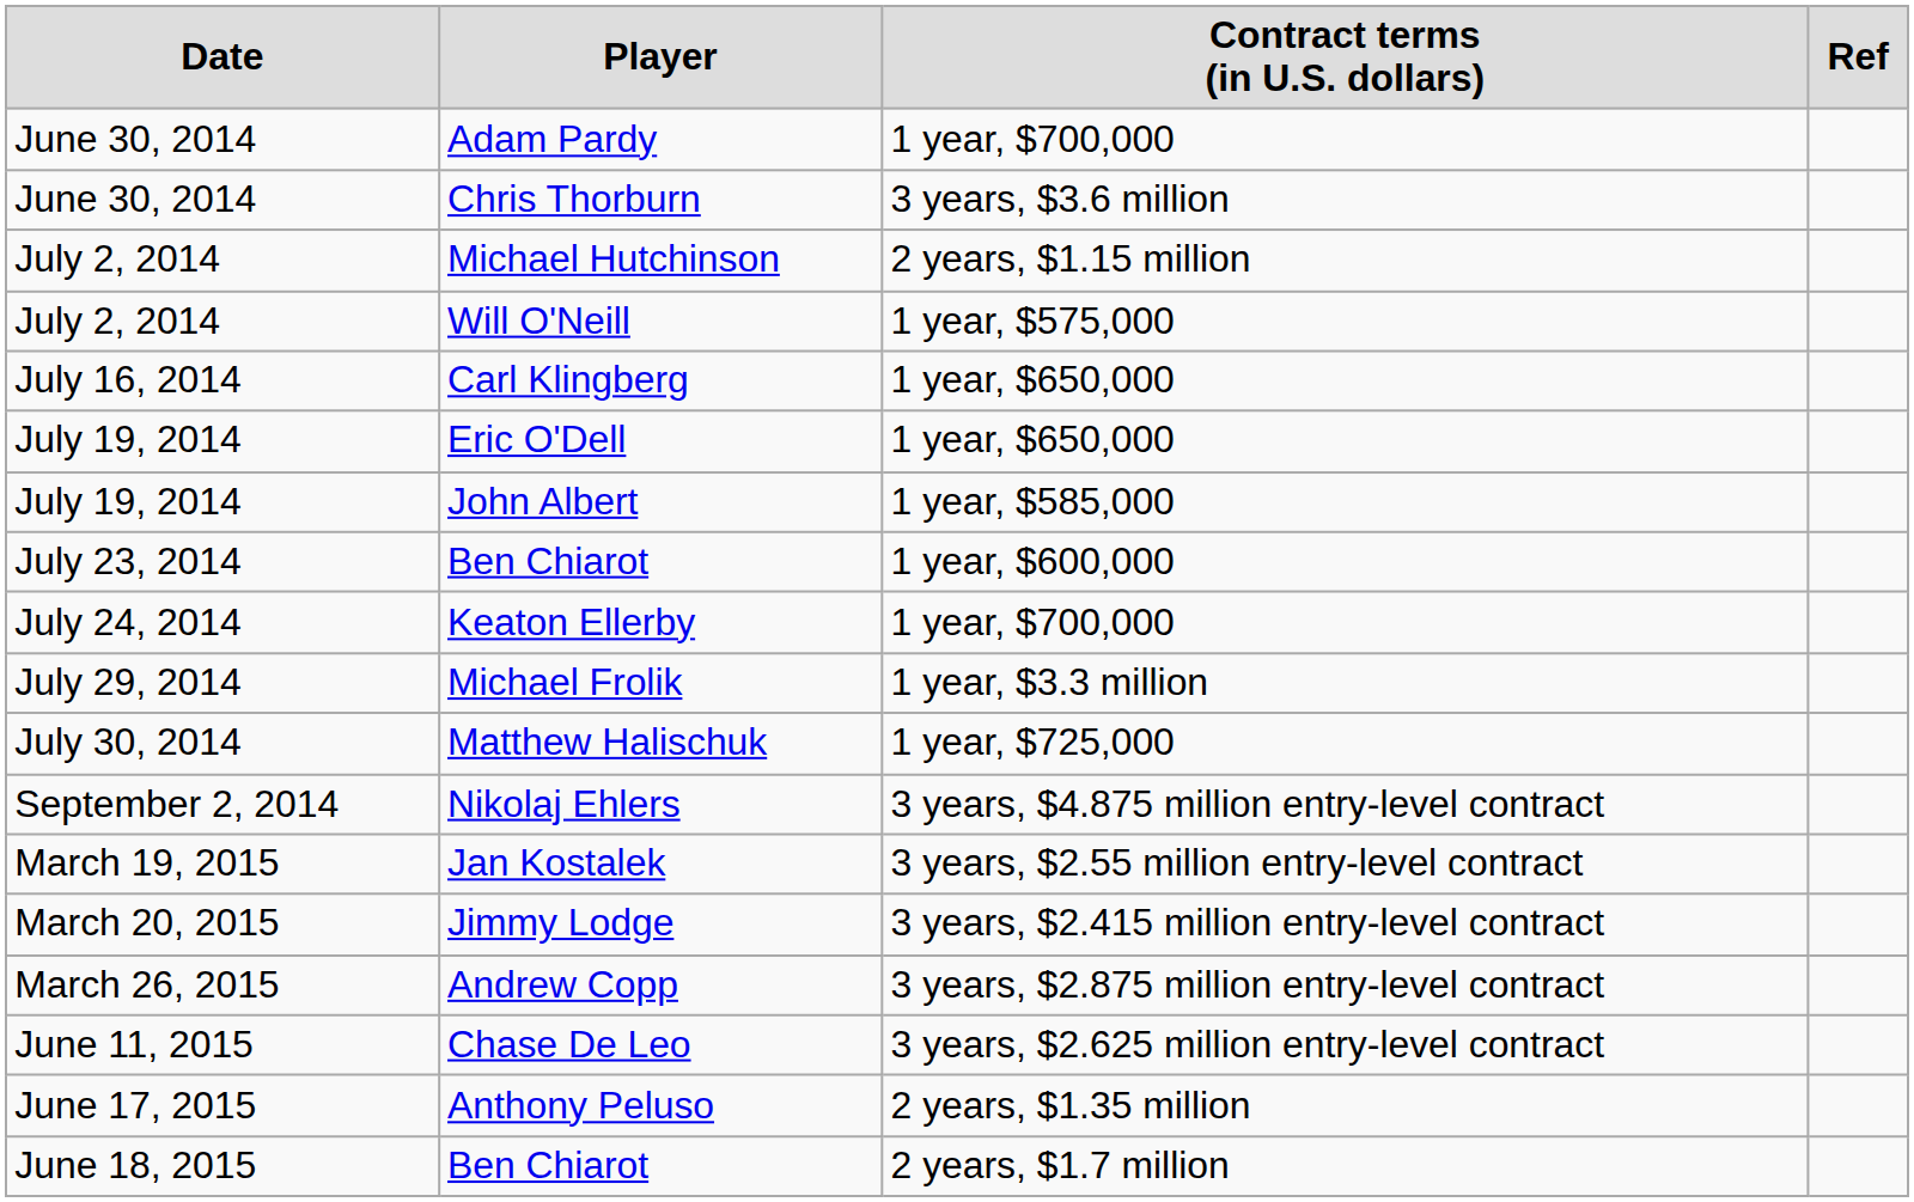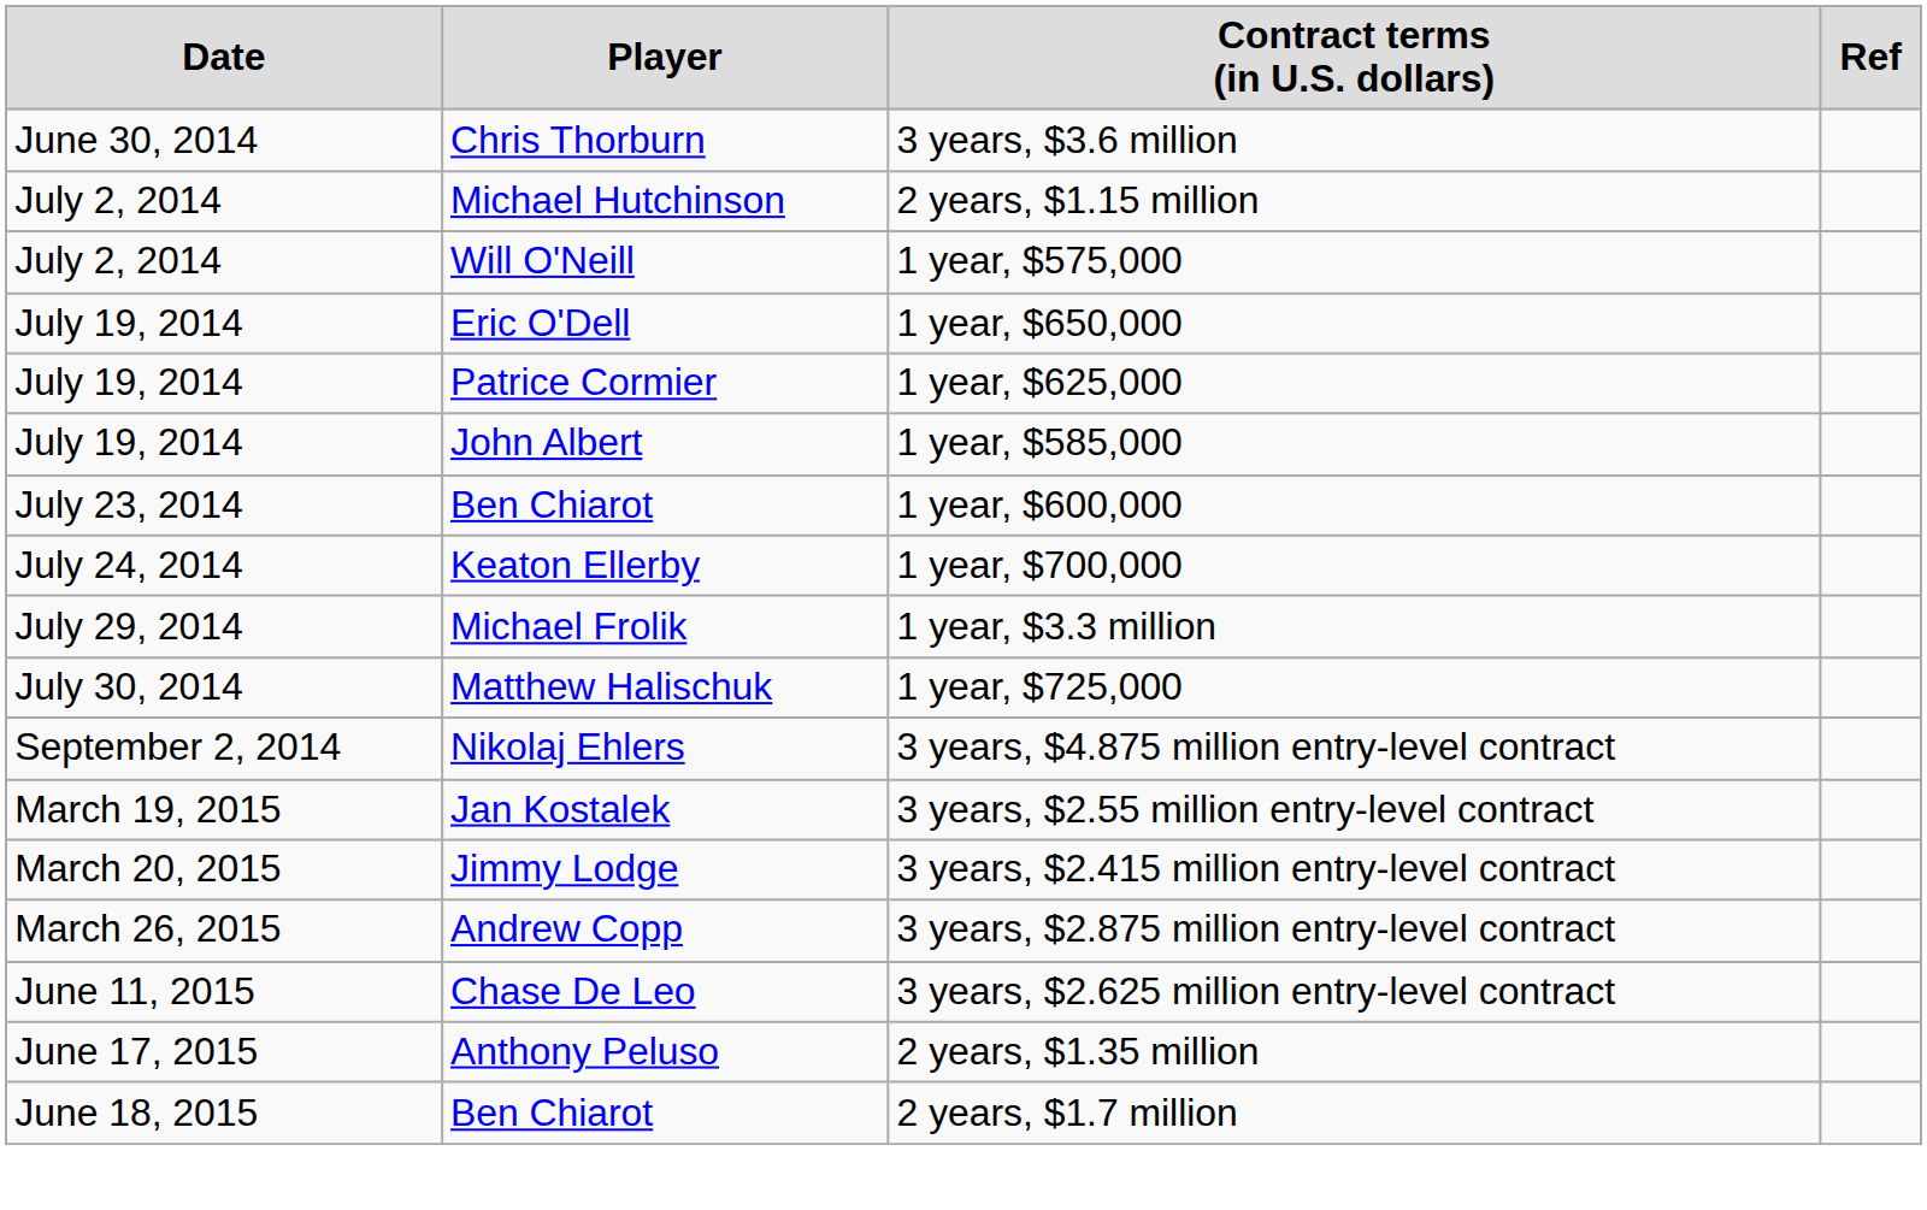- row: June 30, 2014 | Adam Pardy | 1 year, $700,000
- row: July 16, 2014 | Carl Klingberg | 1 year, $650,000
+ row: July 19, 2014 | Patrice Cormier | 1 year, $625,000
